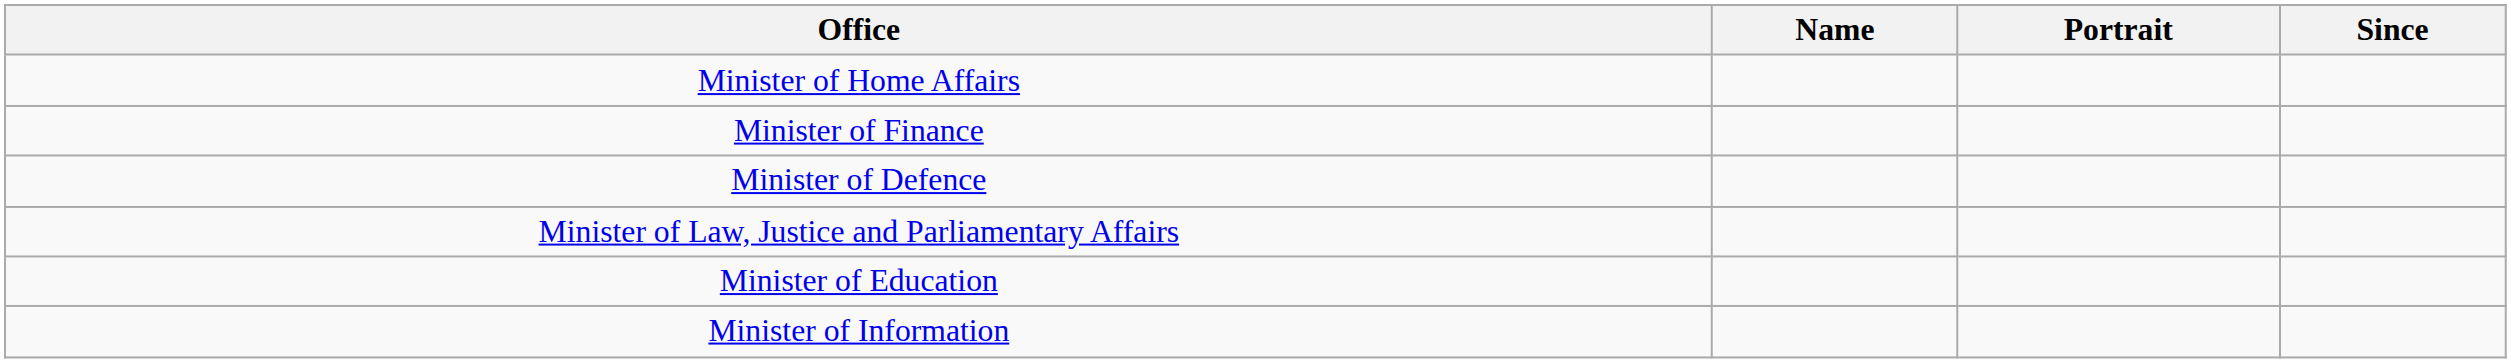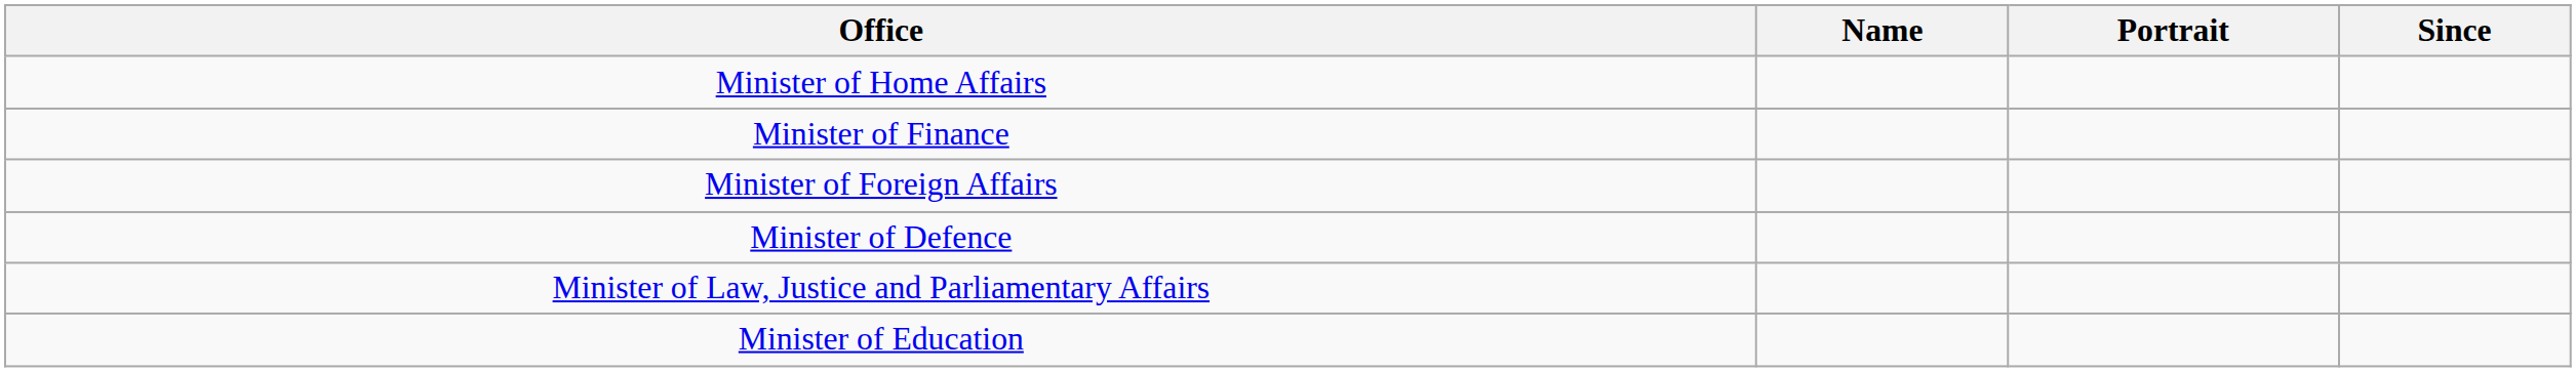+ row: Minister of Foreign Affairs
- row: Minister of Information
